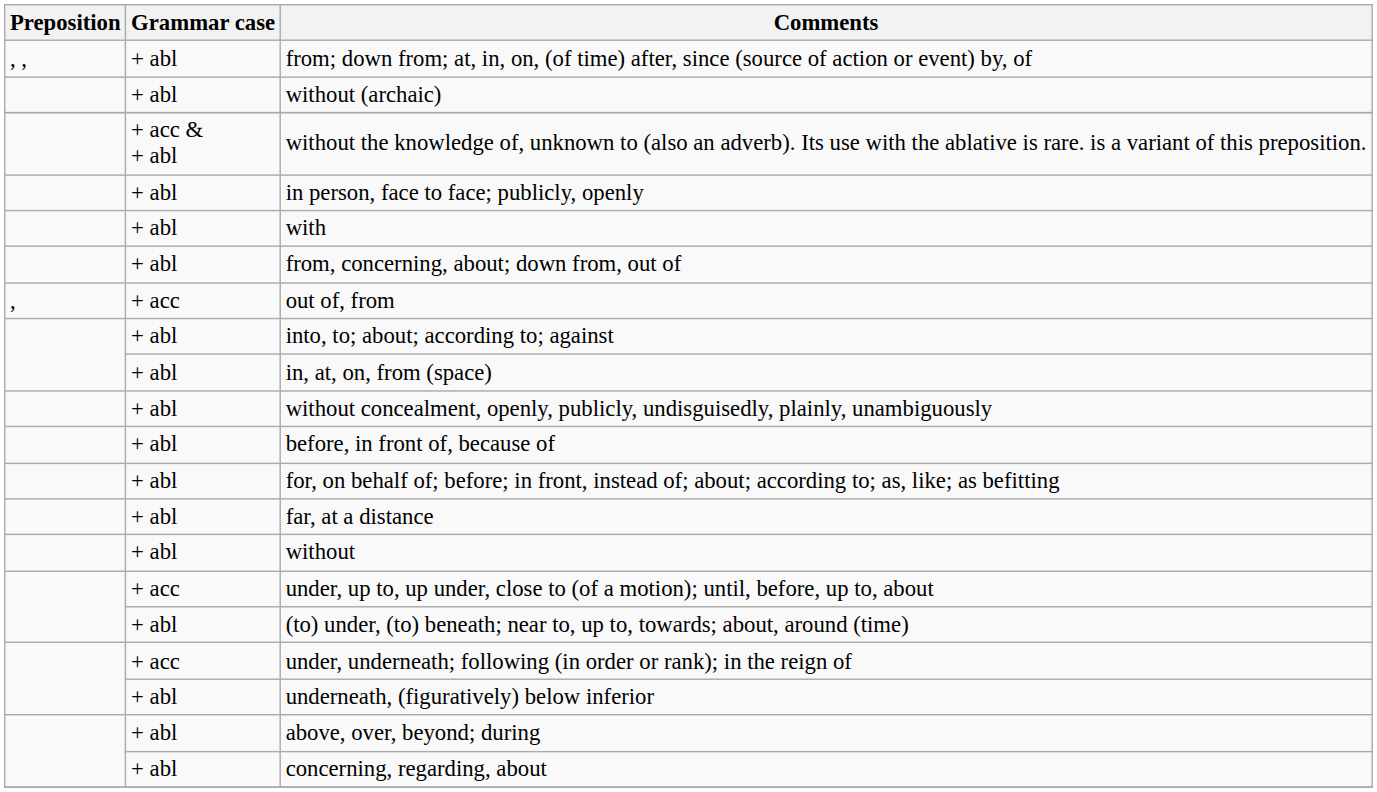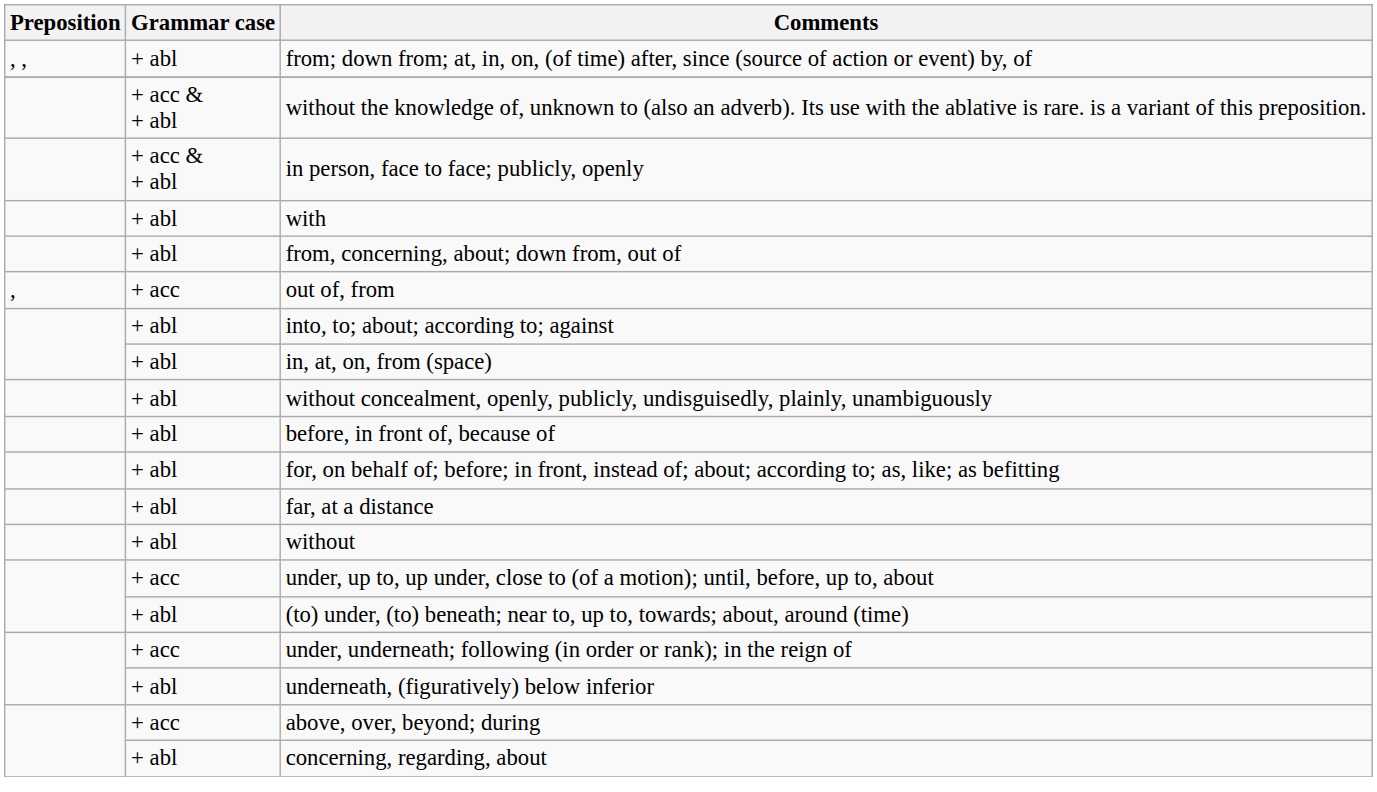- row: + abl | without (archaic)
in person, face to face; publicly, openly | Grammar case: + abl -> + acc & + abl
above, over, beyond; during | Grammar case: + abl -> + acc
